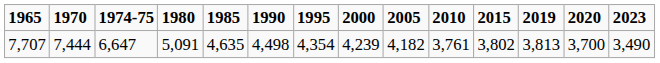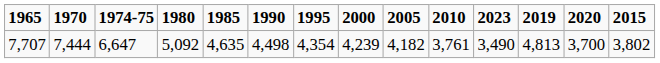columns swapped: 2015 <-> 2023
7,707 | 1980: 5,091 -> 5,092
7,707 | 2019: 3,813 -> 4,813
